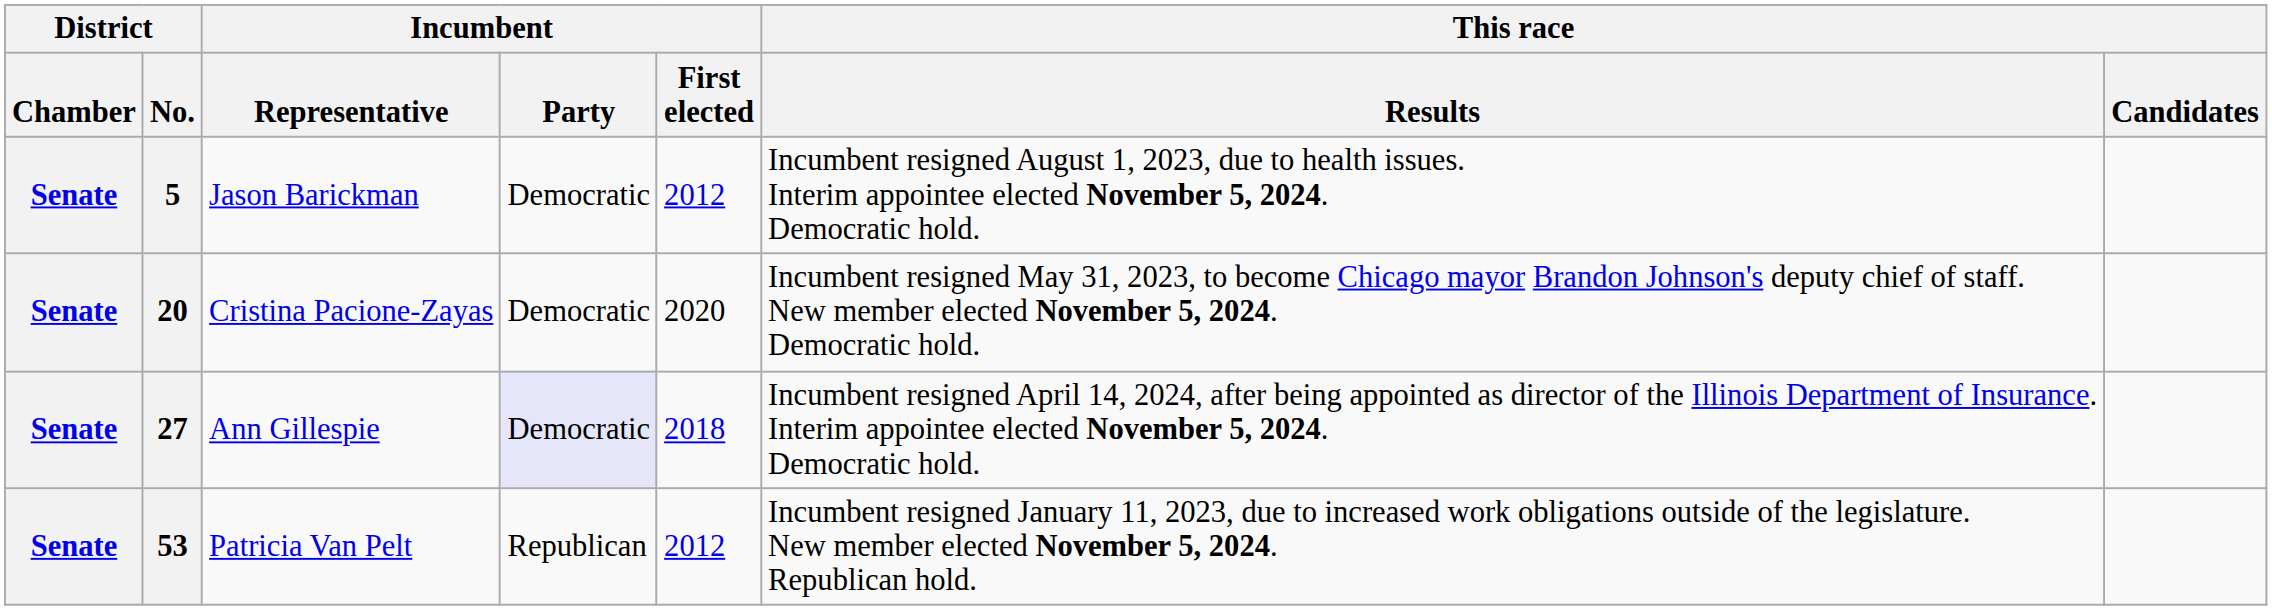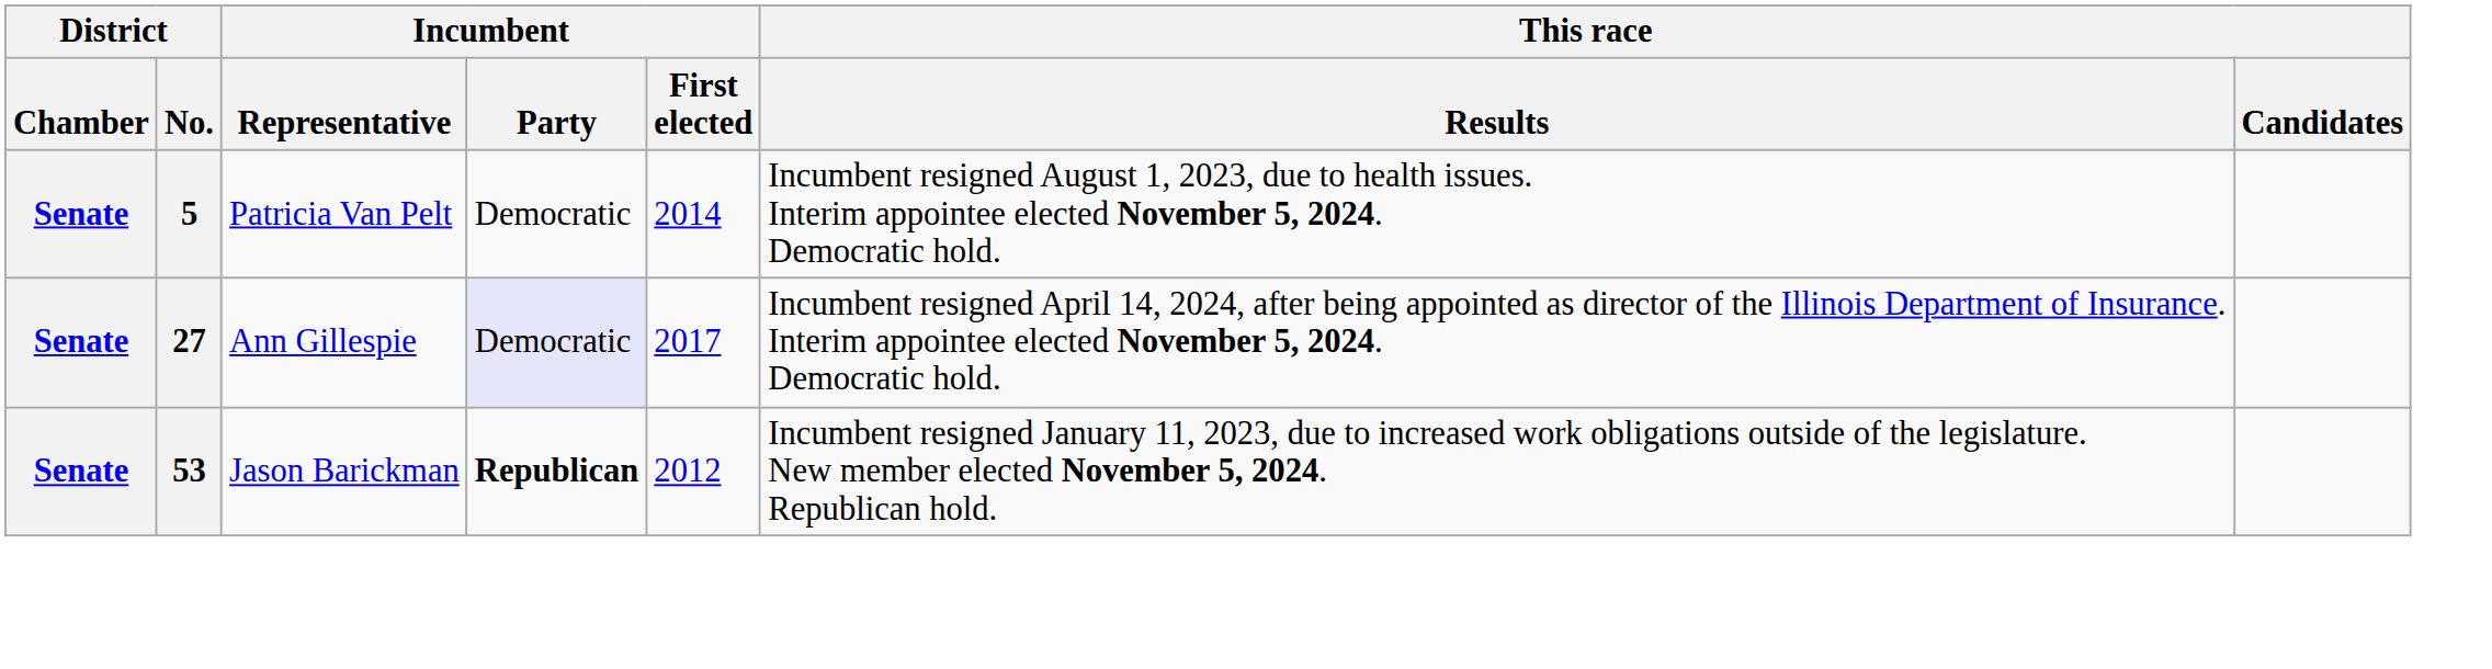5 | Incumbent / Representative: Jason Barickman -> Patricia Van Pelt
5 | Incumbent / First elected: 2012 -> 2014
- row: Senate | 20 | Cristina Pacione-Zayas | Democratic | 2020 | Incumbent resigned May 31, 2023, to become Chicago mayor Brandon Johnson's deputy chief of staff. New member elected November 5, 2024. Democratic hold.
27 | Incumbent / First elected: 2018 -> 2017
53 | Incumbent / Representative: Patricia Van Pelt -> Jason Barickman
53 | Incumbent / Party: normal -> bold
